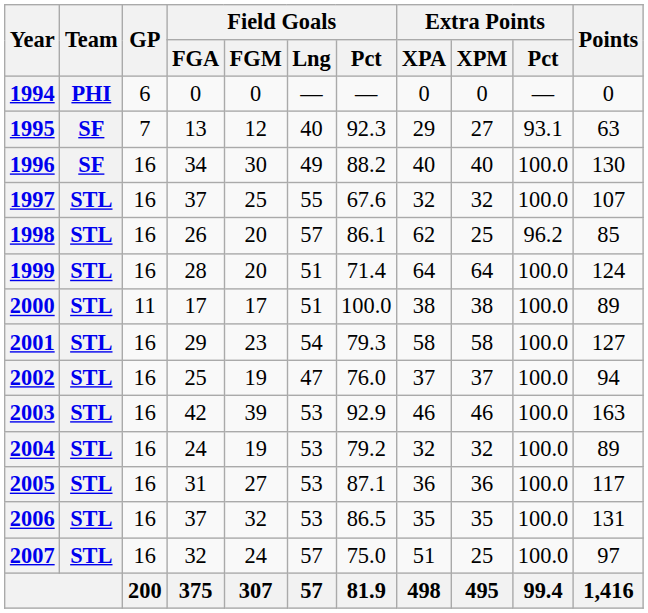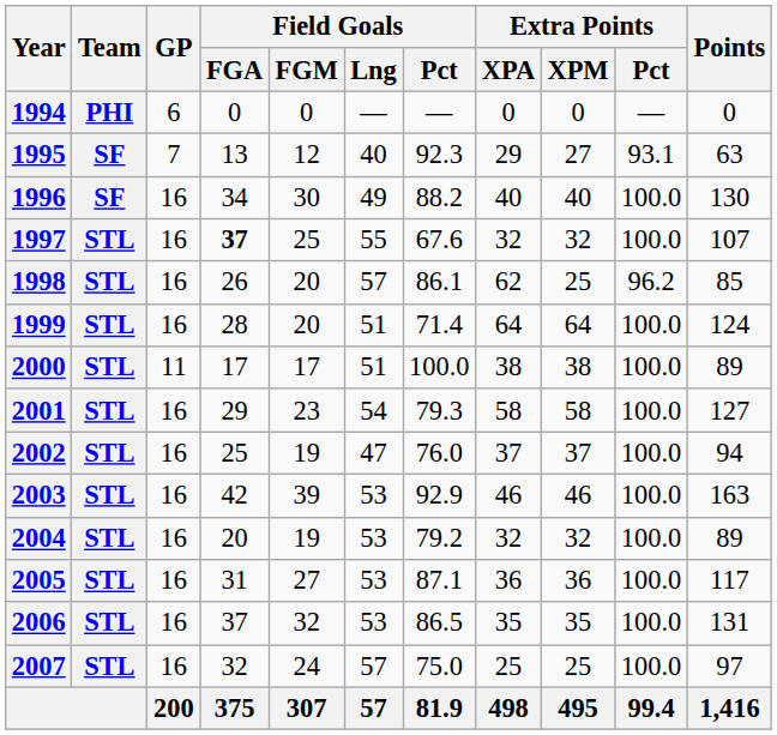1997 | Field Goals / FGA: normal -> bold
2004 | Field Goals / FGA: 24 -> 20
2007 | Extra Points / XPA: 51 -> 25
